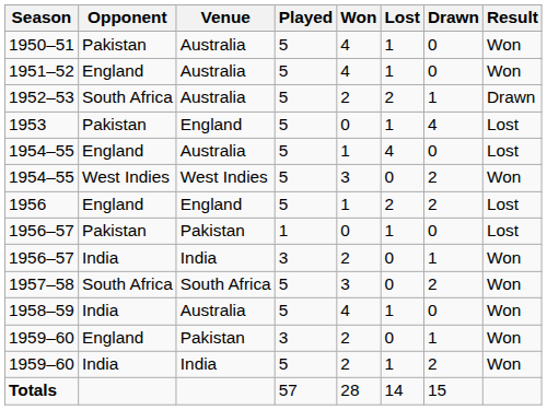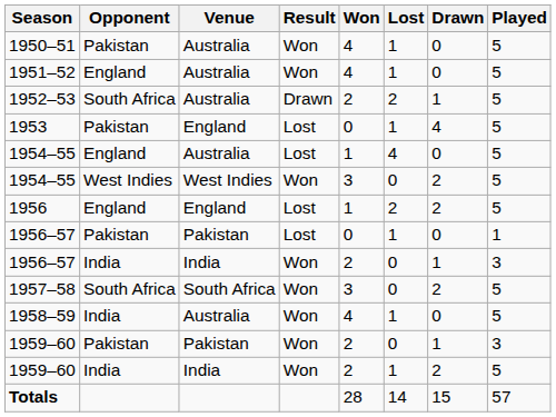columns swapped: Played <-> Result
1959–60 / Pakistan | Opponent: England -> Pakistan
